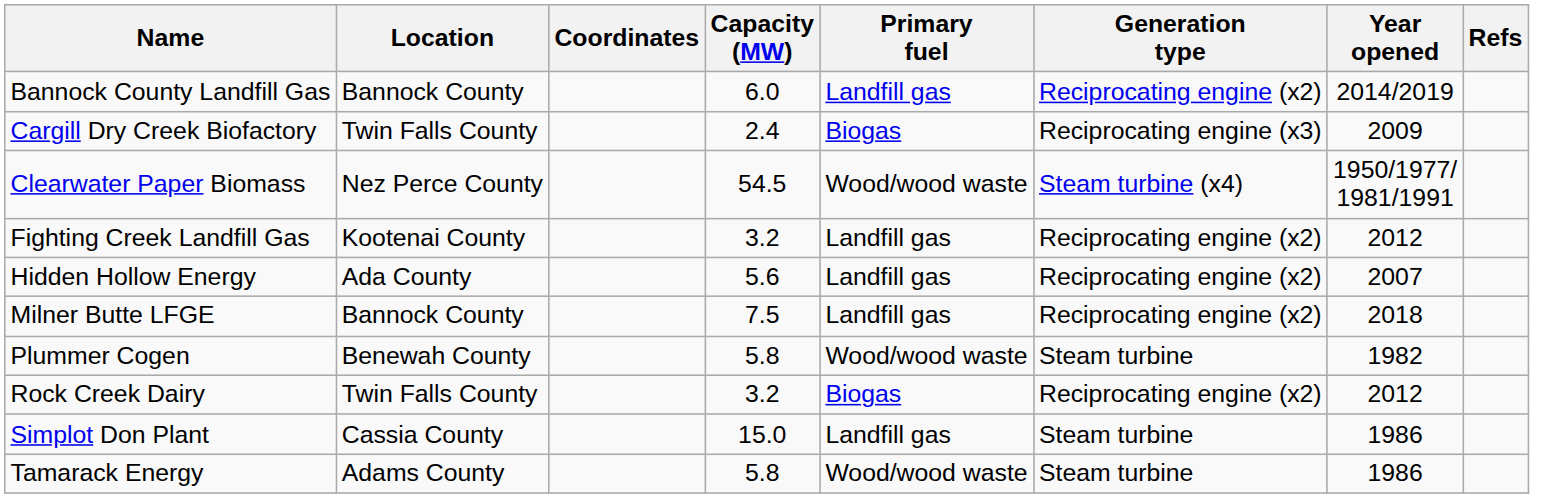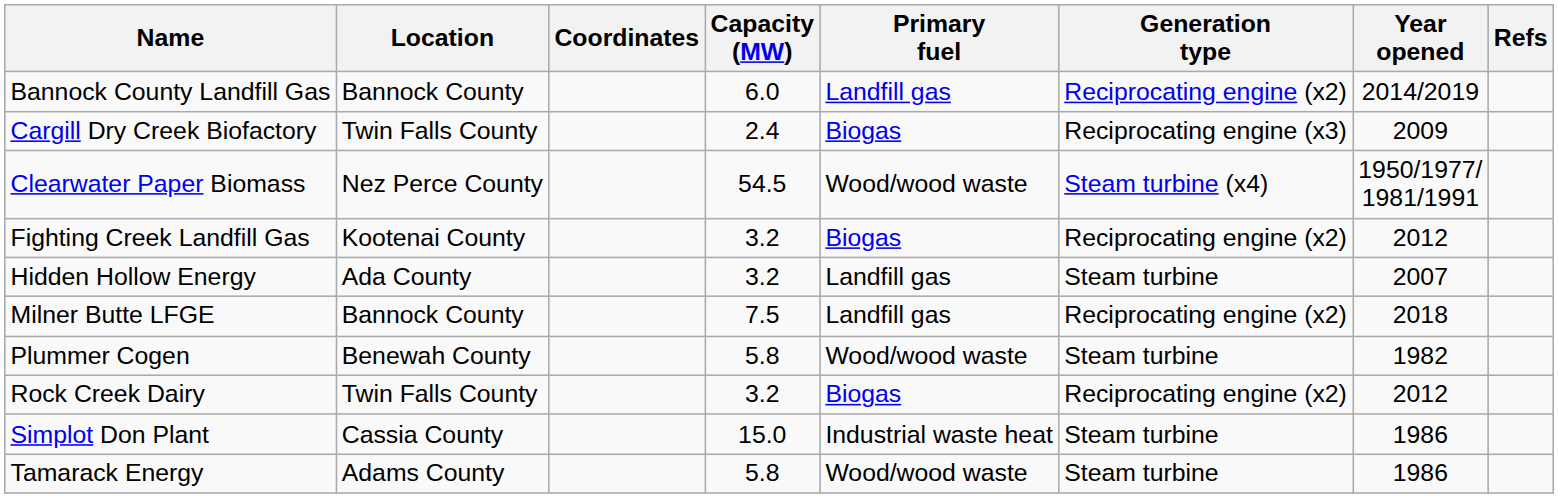Fighting Creek Landfill Gas | Primary fuel: Landfill gas -> Biogas
Hidden Hollow Energy | Capacity (MW): 5.6 -> 3.2
Hidden Hollow Energy | Generation type: Reciprocating engine (x2) -> Steam turbine
Simplot Don Plant | Primary fuel: Landfill gas -> Industrial waste heat
